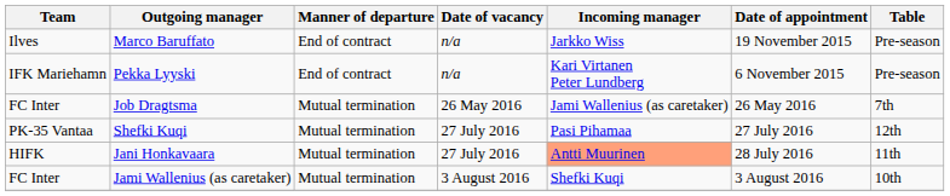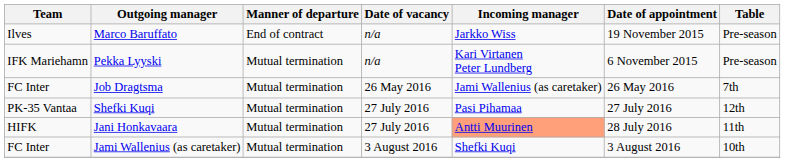Pekka Lyyski | Manner of departure: End of contract -> Mutual termination
